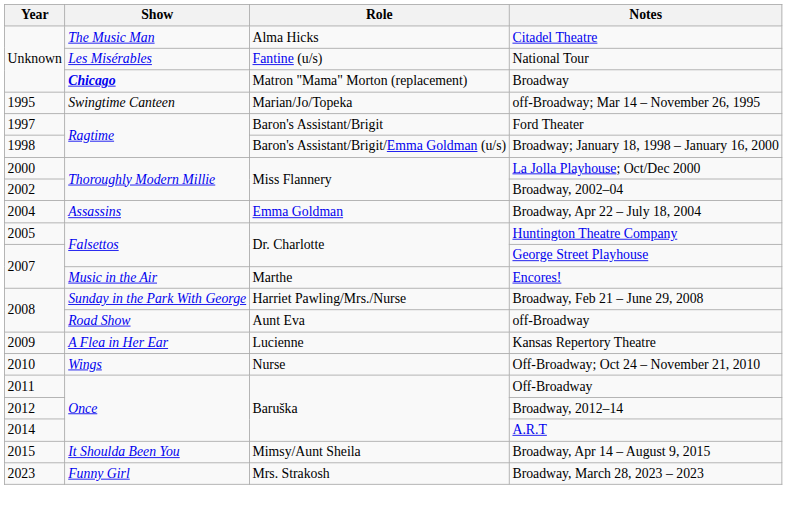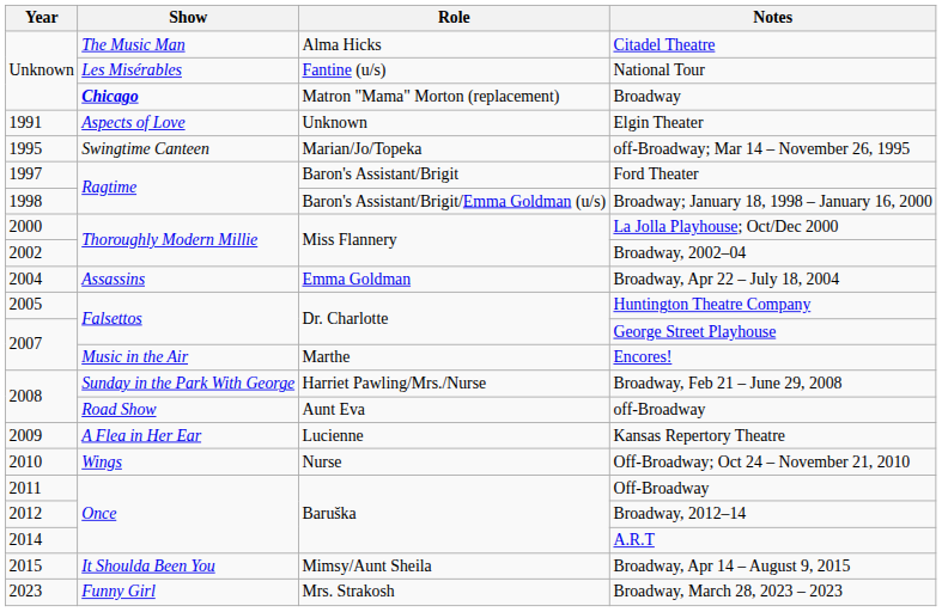+ row: 1991 | Aspects of Love | Unknown | Elgin Theater
